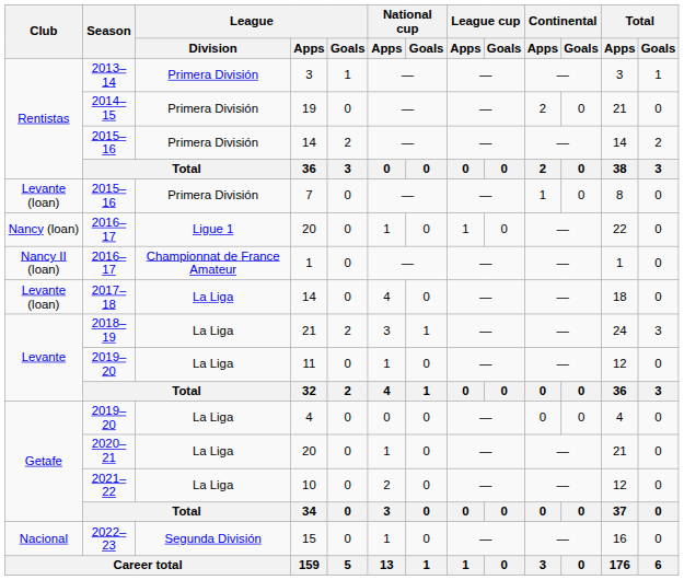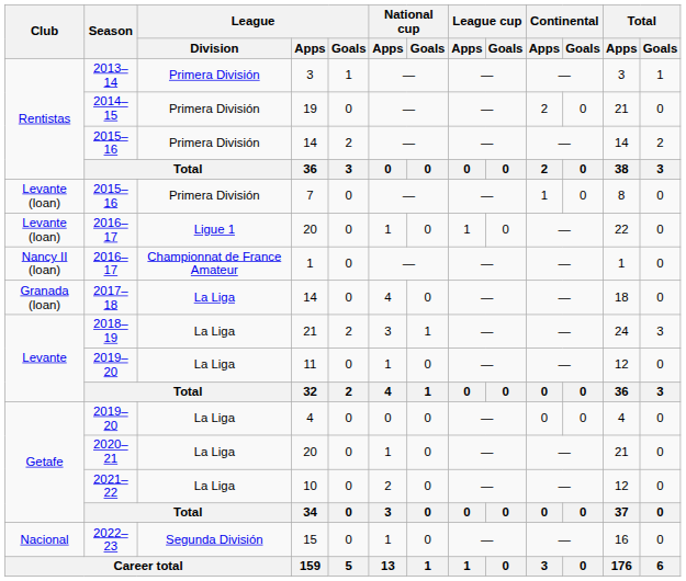2016–17 / 20 | Club: Nancy (loan) -> Levante (loan)
2017–18 / 14 | Club: Levante (loan) -> Granada (loan)
